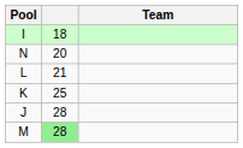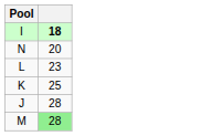- column: Team
I | column 2: normal -> bold
L | column 2: 21 -> 23
